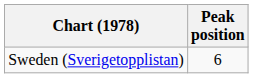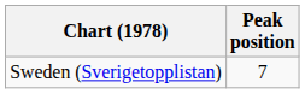Sweden (Sverigetopplistan) | Peak position: 6 -> 7
